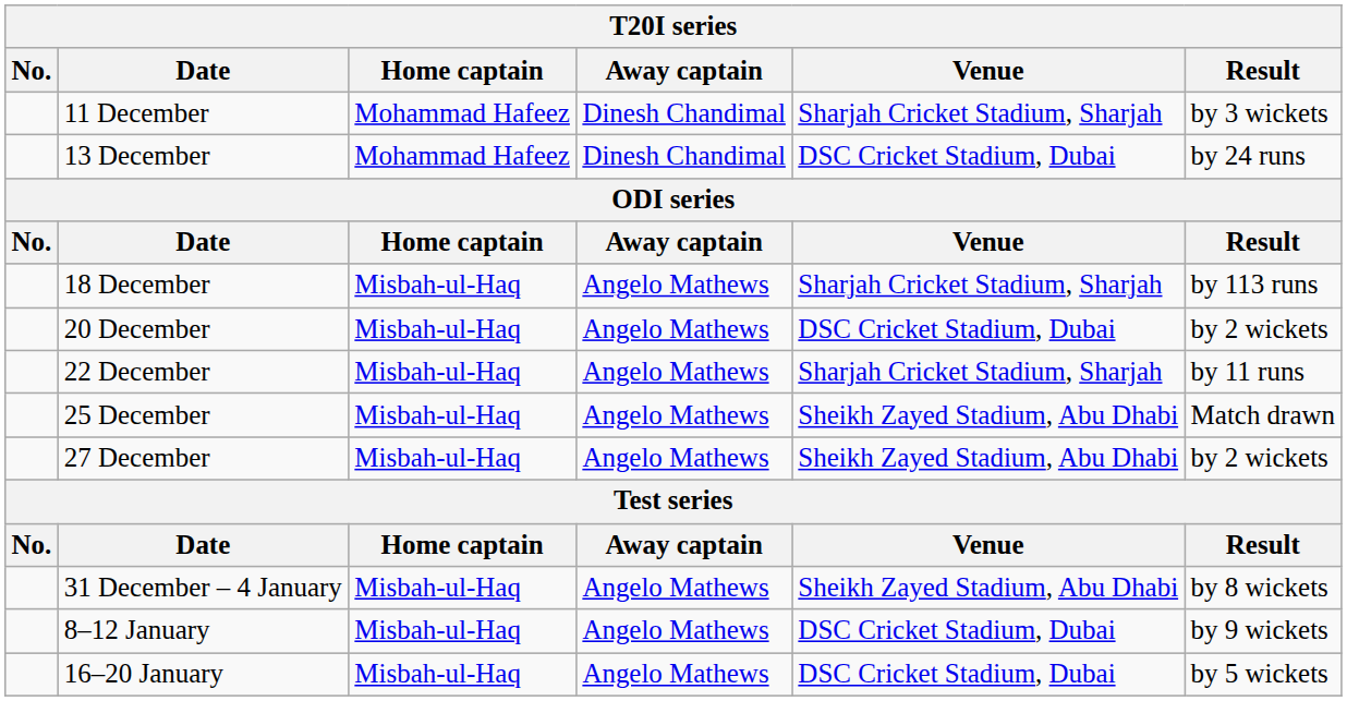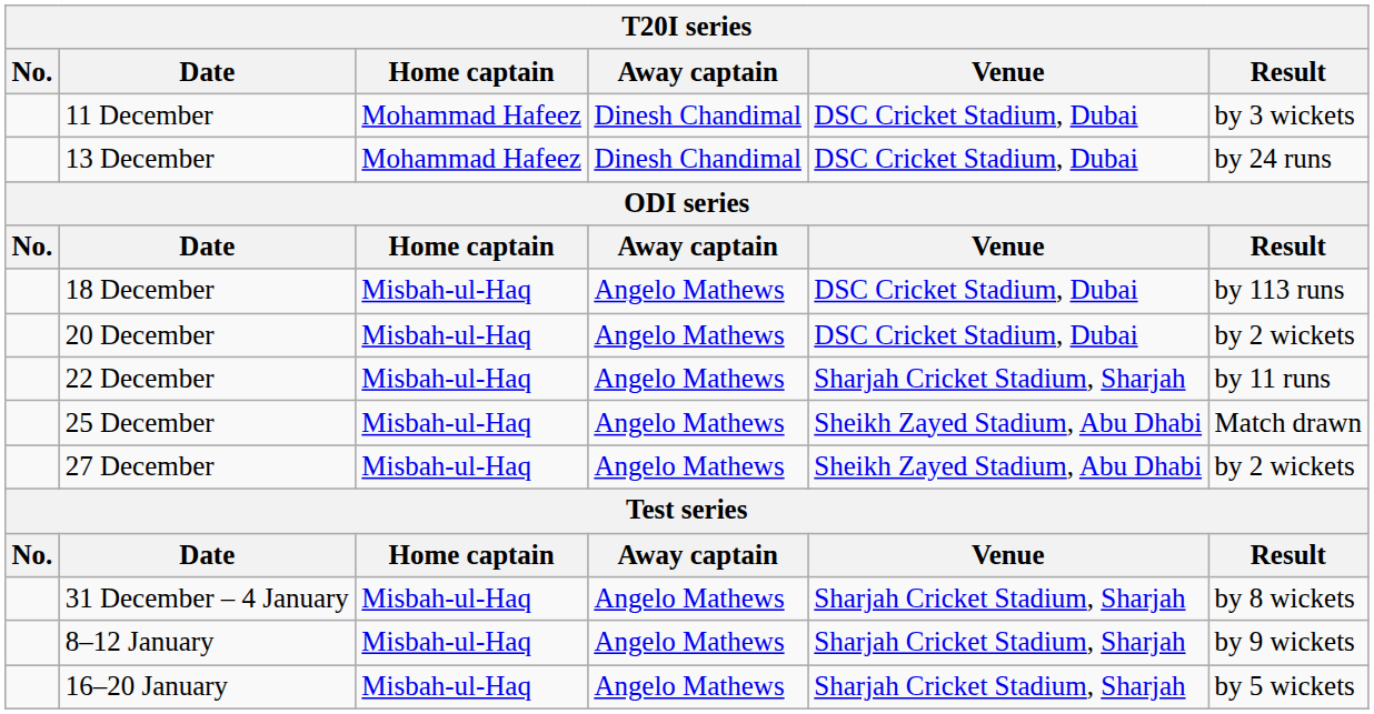11 December | Venue: Sharjah Cricket Stadium, Sharjah -> DSC Cricket Stadium, Dubai
18 December | Venue: Sharjah Cricket Stadium, Sharjah -> DSC Cricket Stadium, Dubai
31 December – 4 January | Venue: Sheikh Zayed Stadium, Abu Dhabi -> Sharjah Cricket Stadium, Sharjah
8–12 January | Venue: DSC Cricket Stadium, Dubai -> Sharjah Cricket Stadium, Sharjah
16–20 January | Venue: DSC Cricket Stadium, Dubai -> Sharjah Cricket Stadium, Sharjah
